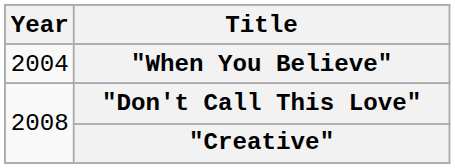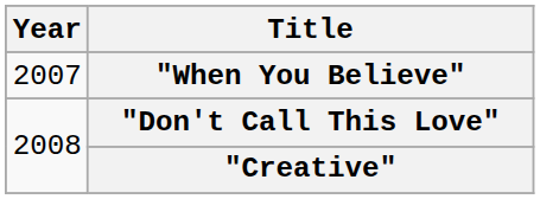"When You Believe" | Year: 2004 -> 2007
